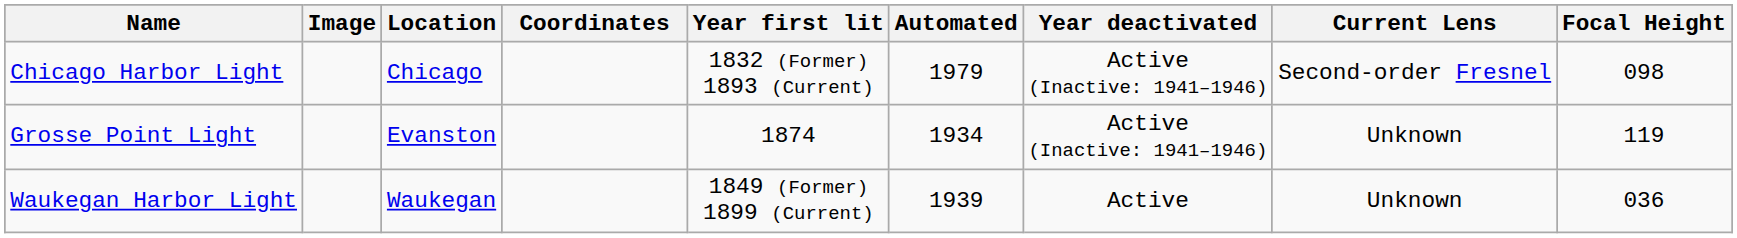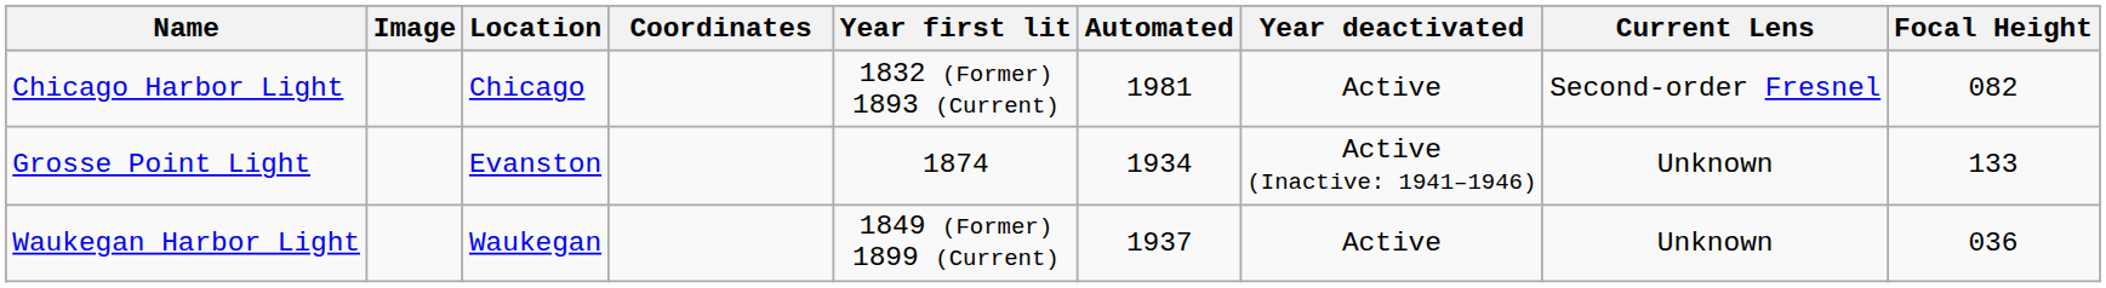Chicago Harbor Light | Automated: 1979 -> 1981
Chicago Harbor Light | Year deactivated: Active (Inactive: 1941–1946) -> Active
Chicago Harbor Light | Focal Height: 098 -> 082
Grosse Point Light | Focal Height: 119 -> 133
Waukegan Harbor Light | Automated: 1939 -> 1937
